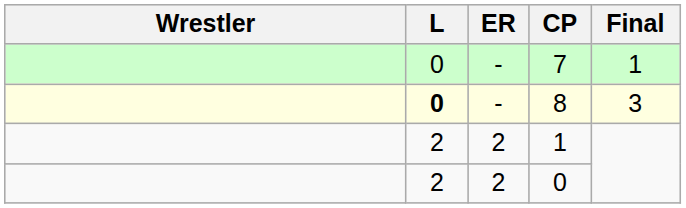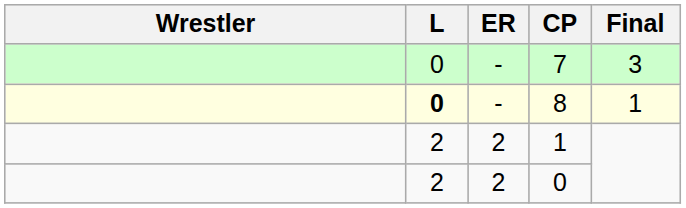7 | Final: 1 -> 3
8 | Final: 3 -> 1
